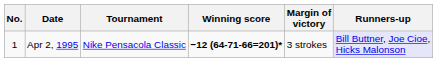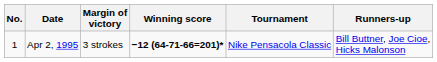columns swapped: Tournament <-> Margin of victory
Apr 2, 1995 | Runners-up: lavender background -> no background
